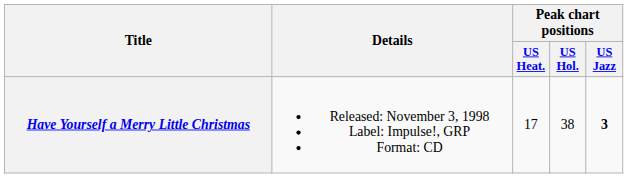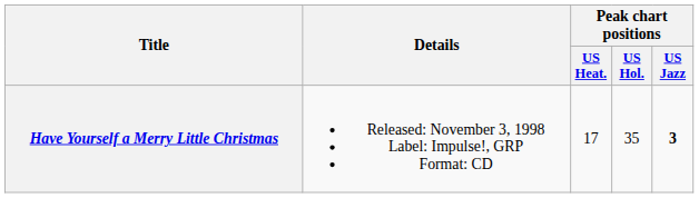Have Yourself a Merry Little Christmas | Peak chart positions / US Hol.: 38 -> 35
